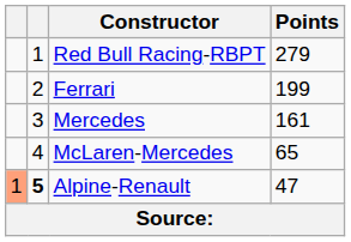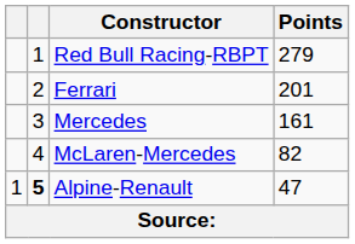Ferrari | Points: 199 -> 201
McLaren-Mercedes | Points: 65 -> 82
Alpine-Renault | column 1: lightsalmon background -> no background
